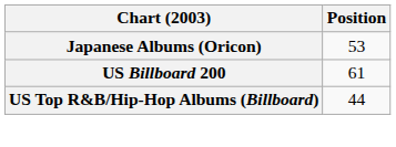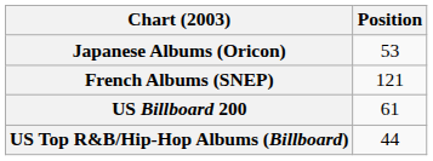+ row: French Albums (SNEP) | 121
